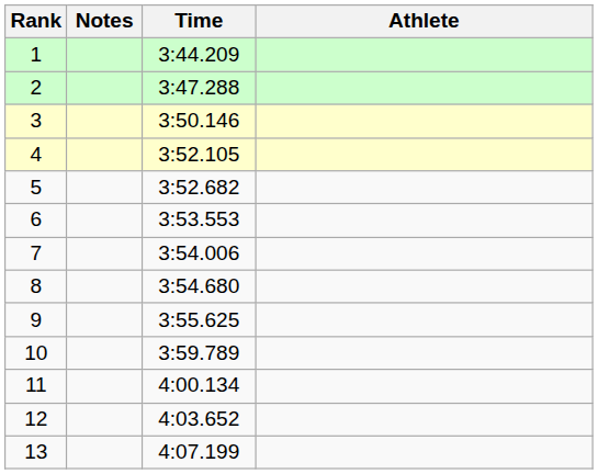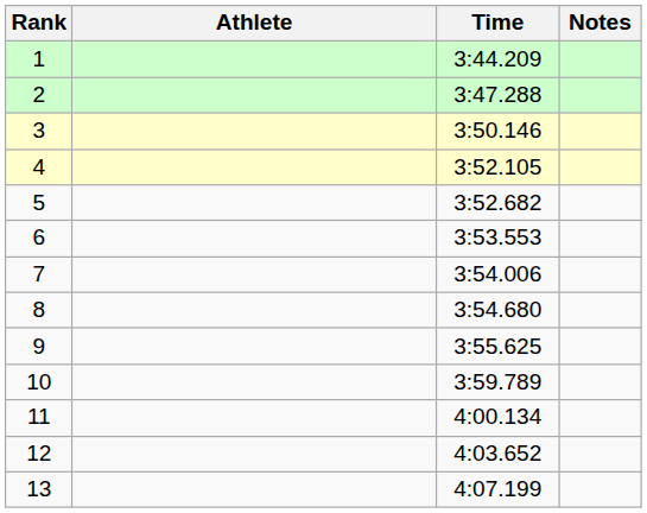columns swapped: Athlete <-> Notes
